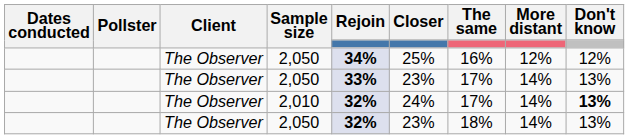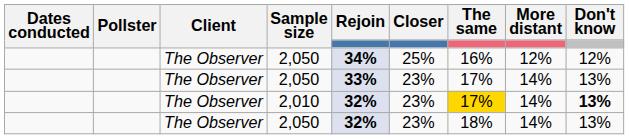2,010 | Closer: 24% -> 23%
2,010 | The same: no background -> gold background
